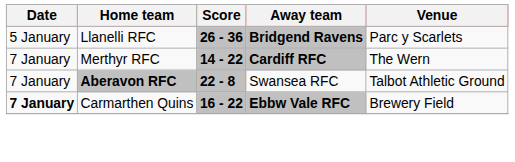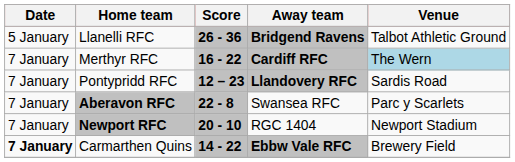Llanelli RFC | Venue: Parc y Scarlets -> Talbot Athletic Ground
Merthyr RFC | Score: 14 - 22 -> 16 - 22
Merthyr RFC | Venue: no background -> lightblue background
+ row: 7 January | Pontypridd RFC | 12 – 23 | Llandovery RFC | Sardis Road
Aberavon RFC | Venue: Talbot Athletic Ground -> Parc y Scarlets
+ row: 7 January | Newport RFC | 20 - 10 | RGC 1404 | Newport Stadium
Carmarthen Quins | Score: 16 - 22 -> 14 - 22
